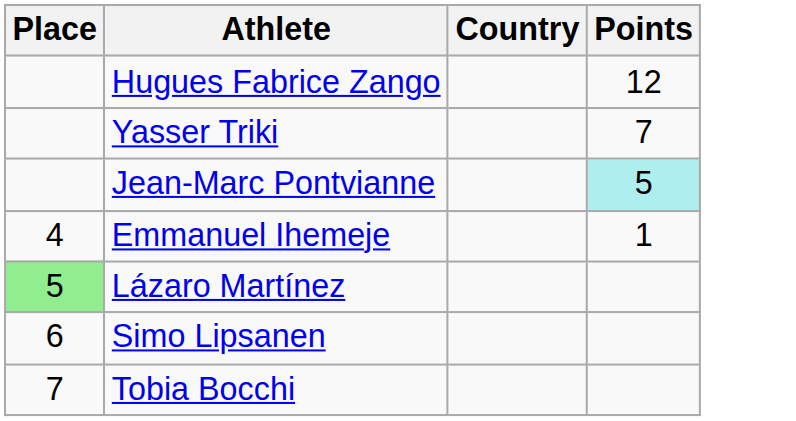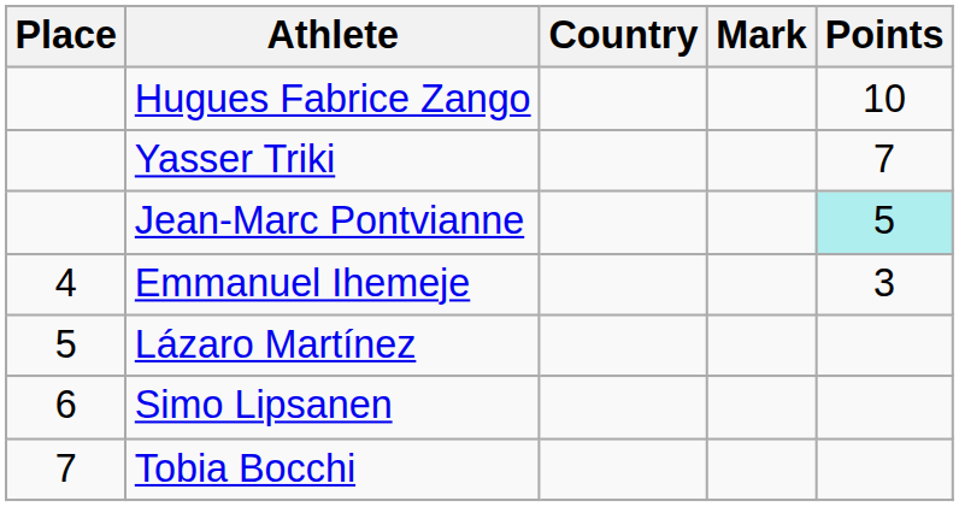+ column: Mark
Hugues Fabrice Zango | Points: 12 -> 10
Emmanuel Ihemeje | Points: 1 -> 3
Lázaro Martínez | Place: lightgreen background -> no background
